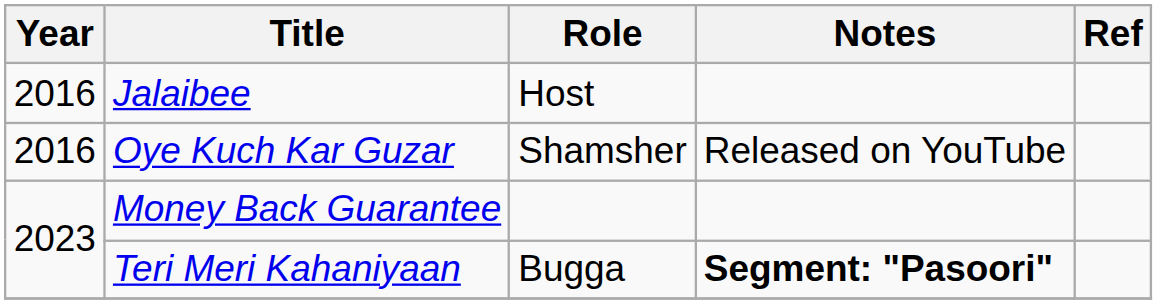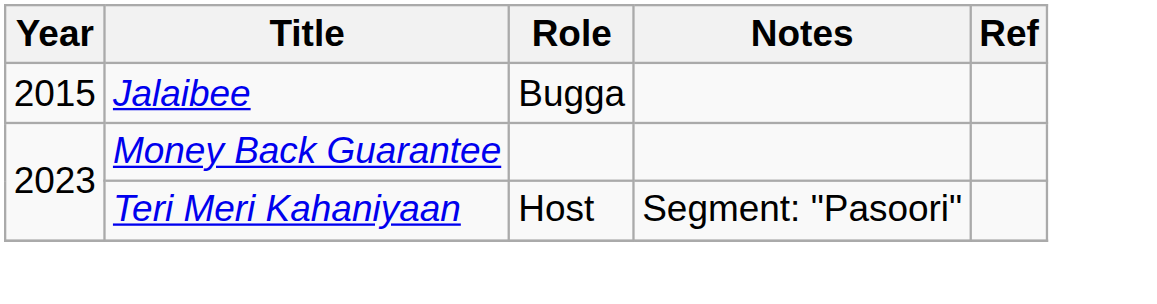Jalaibee | Year: 2016 -> 2015
Jalaibee | Role: Host -> Bugga
- row: 2016 | Oye Kuch Kar Guzar | Shamsher | Released on YouTube
Teri Meri Kahaniyaan | Role: Bugga -> Host
Teri Meri Kahaniyaan | Notes: bold -> normal
